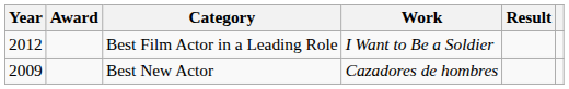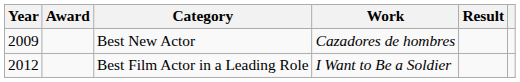rows swapped: Best New Actor <-> Best Film Actor in a Leading Role
